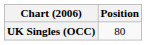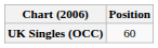UK Singles (OCC) | Position: 80 -> 60
